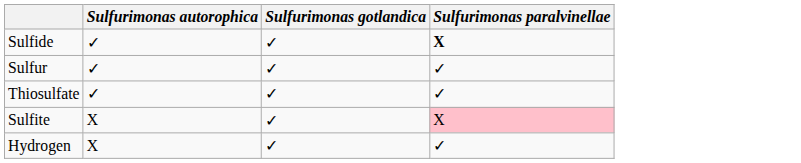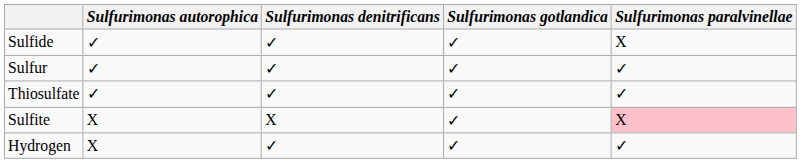+ column: Sulfurimonas denitrificans | ✓ | ✓ | ✓ | X | ✓
Sulfide | Sulfurimonas paralvinellae: bold -> normal
